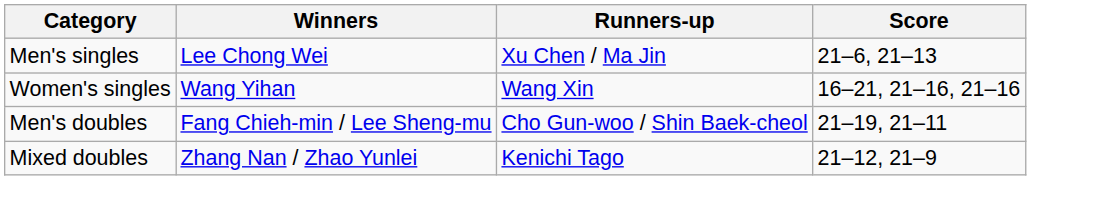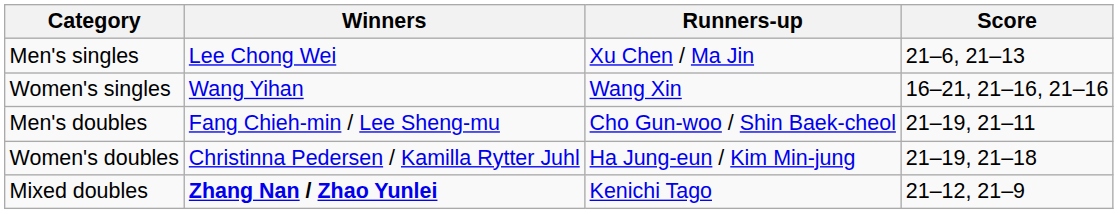+ row: Women's doubles | Christinna Pedersen / Kamilla Rytter Juhl | Ha Jung-eun / Kim Min-jung | 21–19, 21–18
Mixed doubles | Winners: normal -> bold
